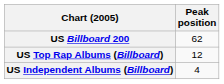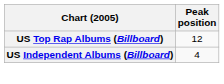- row: US Billboard 200 | 62
